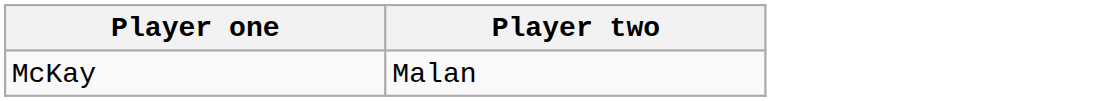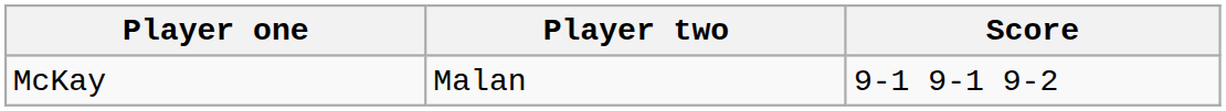+ column: Score | 9-1 9-1 9-2
